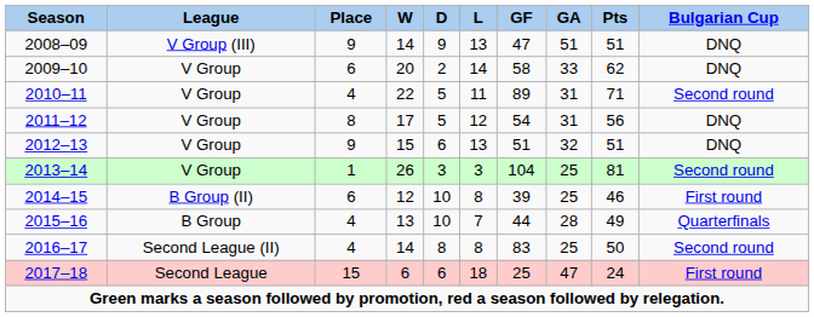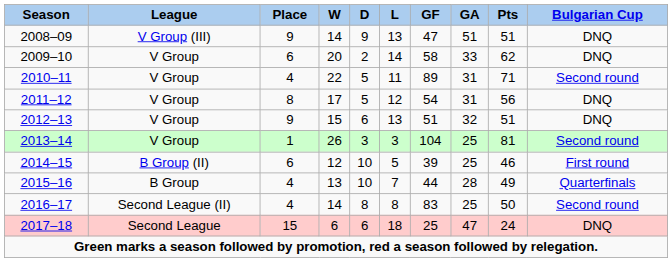2014–15 | L: 8 -> 5
2017–18 | Bulgarian Cup: First round -> DNQ
